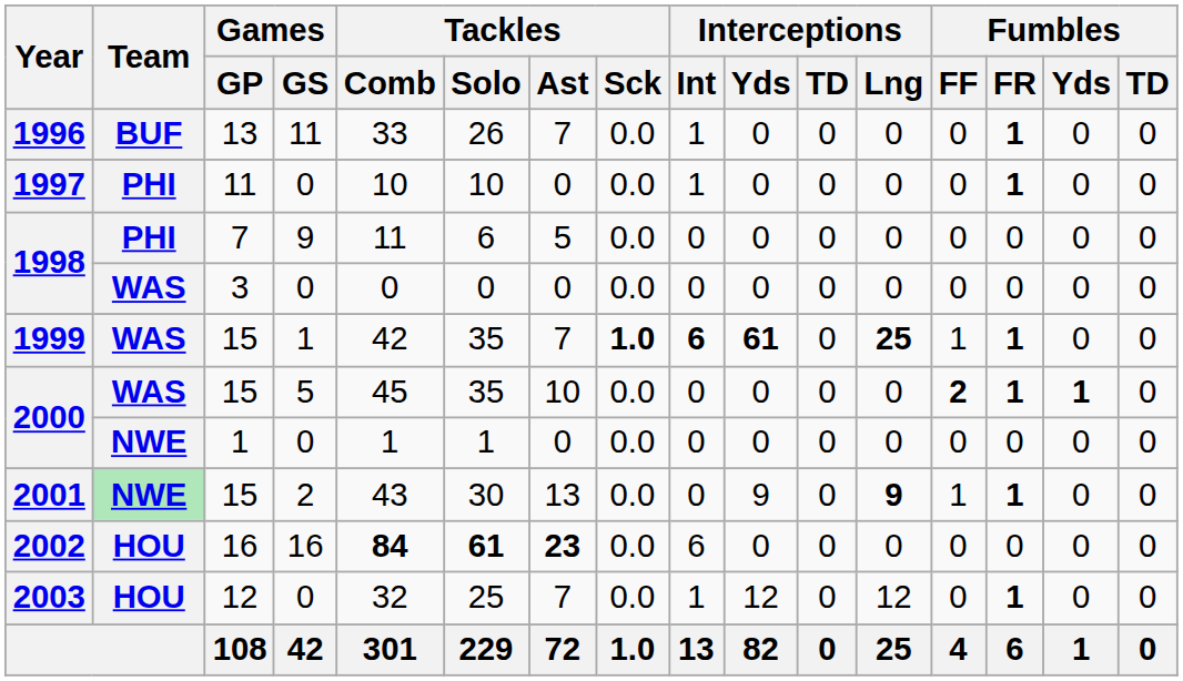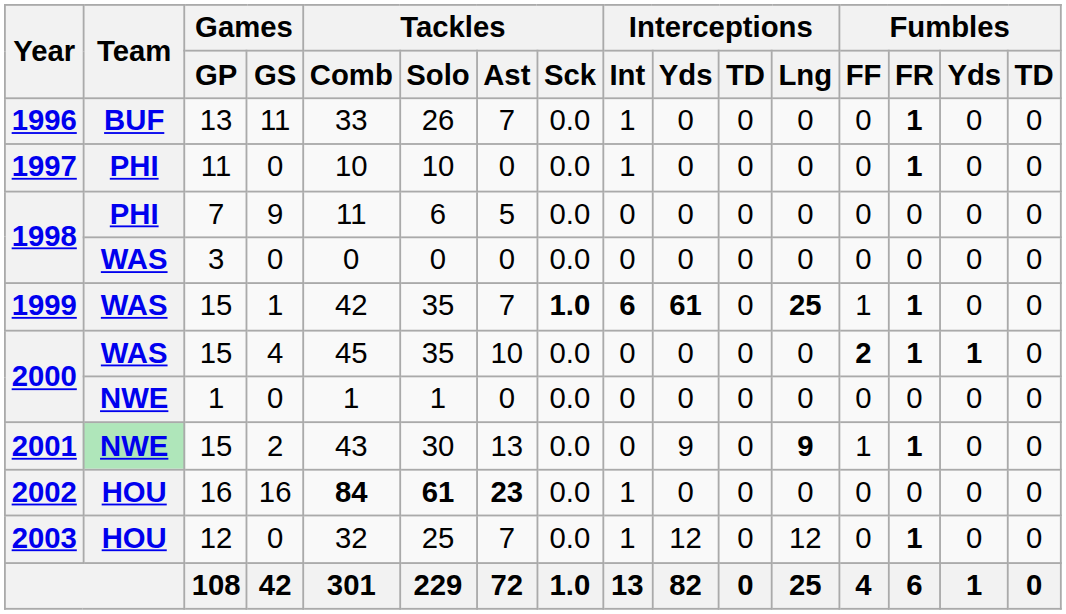2000 / 15 | Games / GS: 5 -> 4
2002 | Interceptions / Int: 6 -> 1
